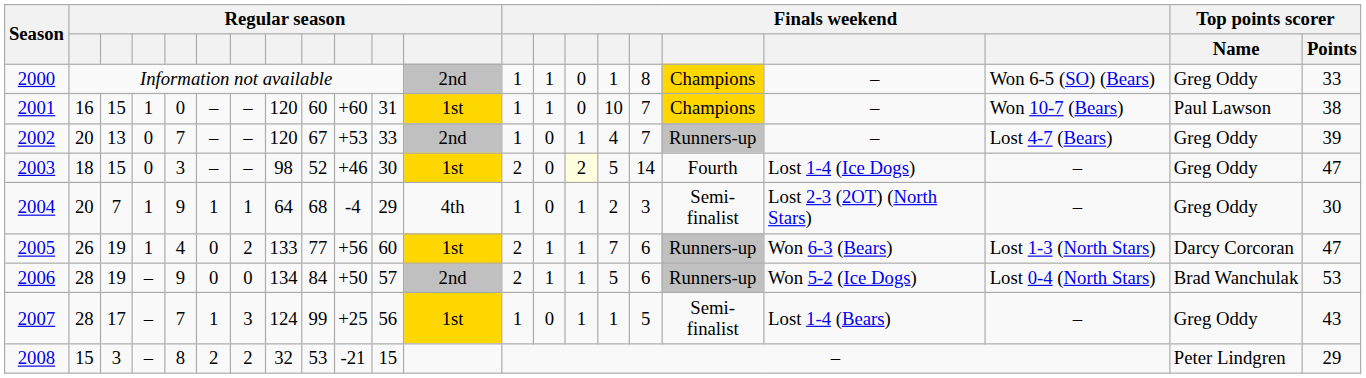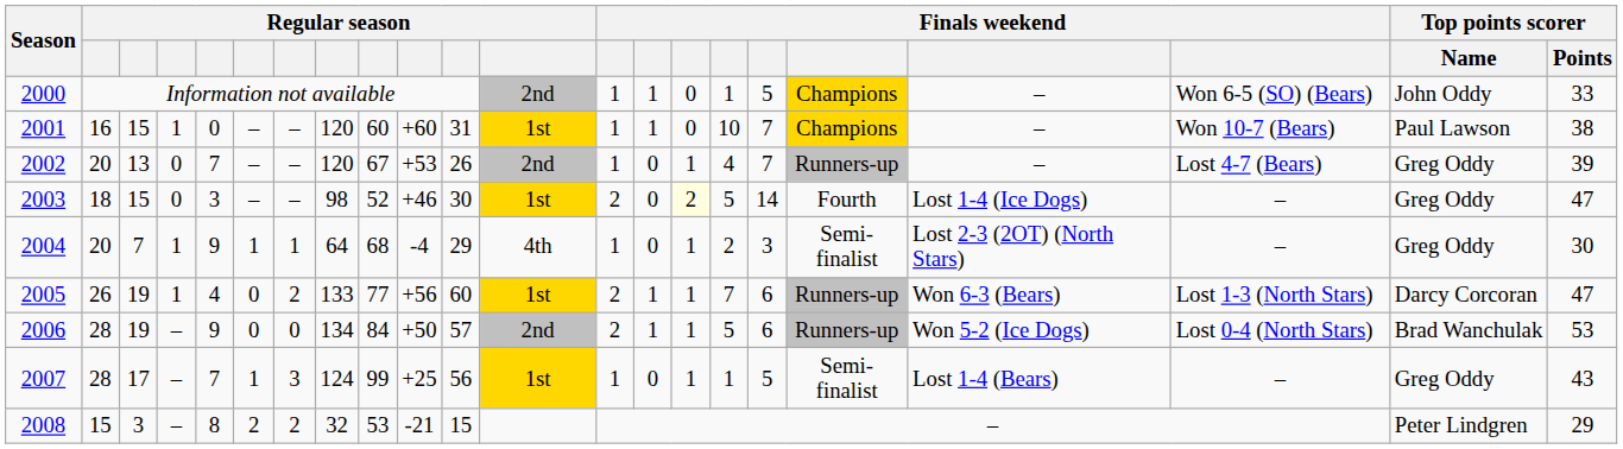2000 | column 17: 8 -> 5
2000 | Top points scorer / Name: Greg Oddy -> John Oddy
2002 | column 11: 33 -> 26
